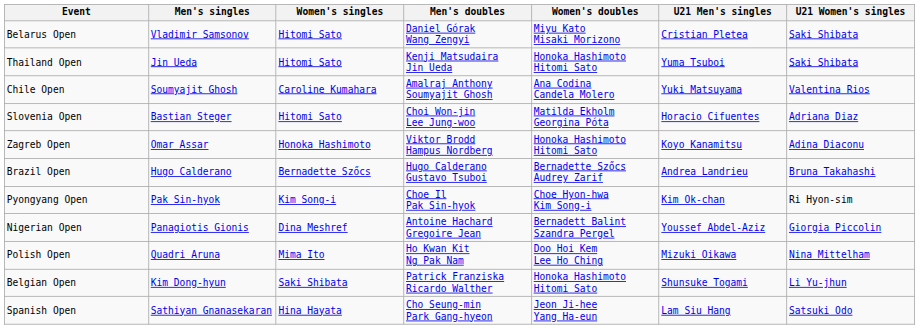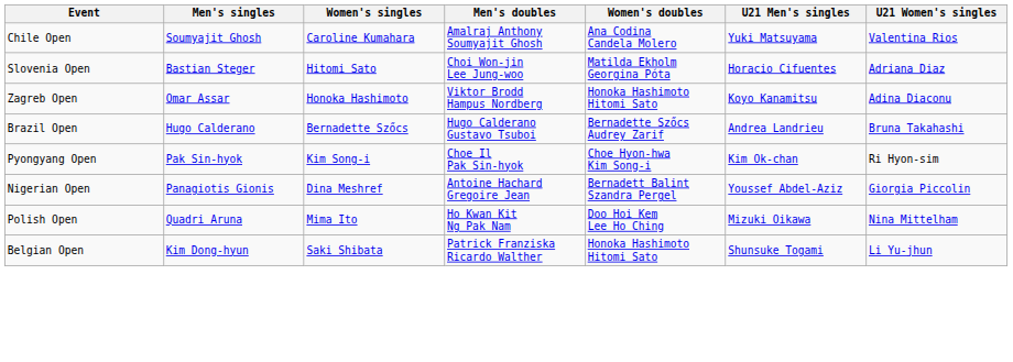- row: Belarus Open | Vladimir Samsonov | Hitomi Sato | Daniel Górak Wang Zengyi | Miyu Kato Misaki Morizono | Cristian Pletea | Saki Shibata
- row: Thailand Open | Jin Ueda | Hitomi Sato | Kenji Matsudaira Jin Ueda | Honoka Hashimoto Hitomi Sato | Yuma Tsuboi | Saki Shibata
- row: Spanish Open | Sathiyan Gnanasekaran | Hina Hayata | Cho Seung-min Park Gang-hyeon | Jeon Ji-hee Yang Ha-eun | Lam Siu Hang | Satsuki Odo
